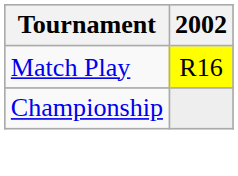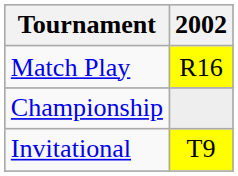+ row: Invitational | T9
